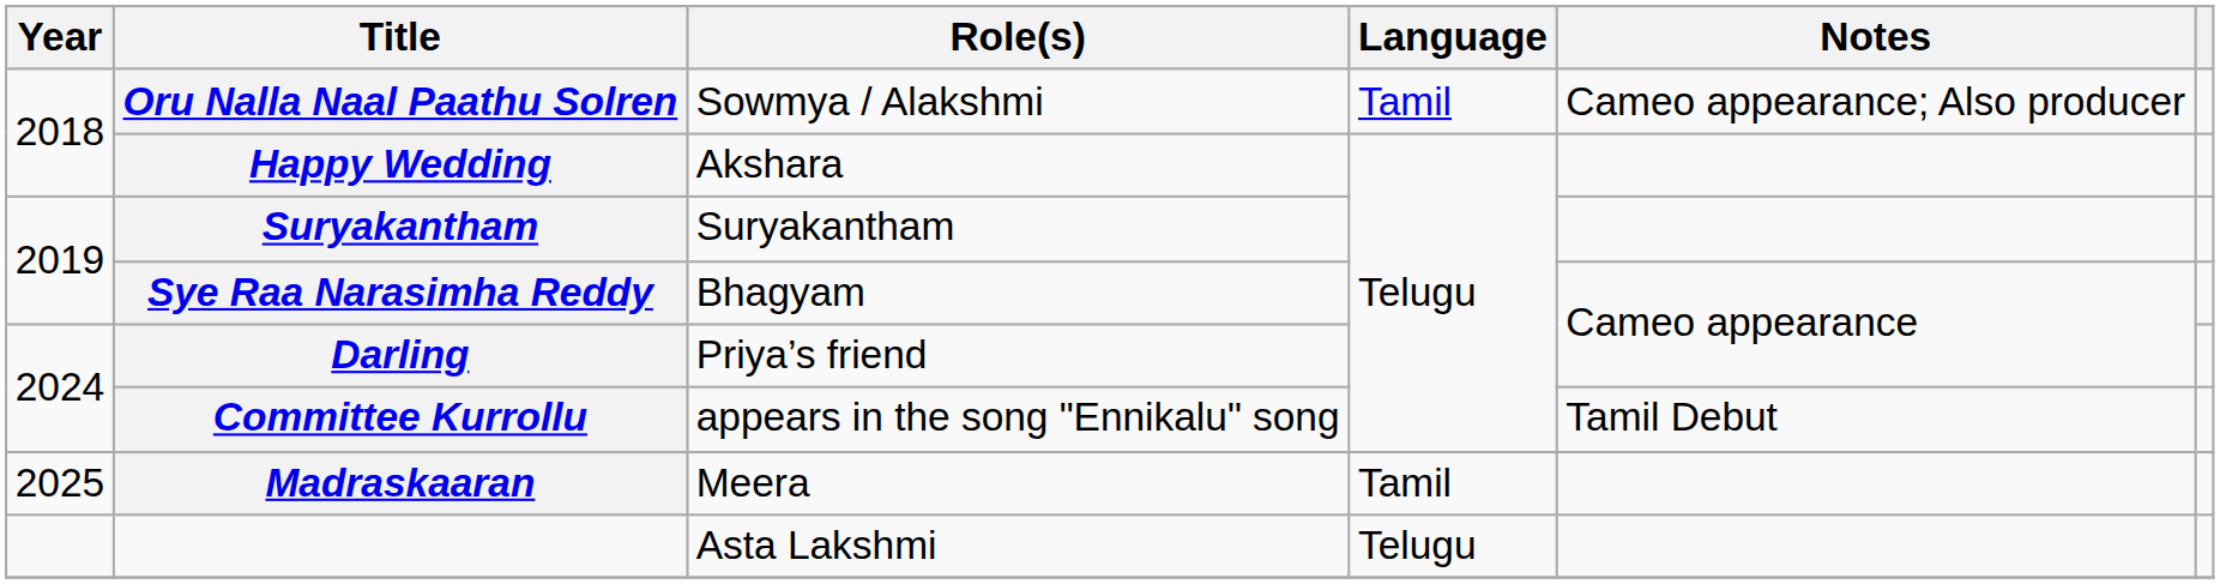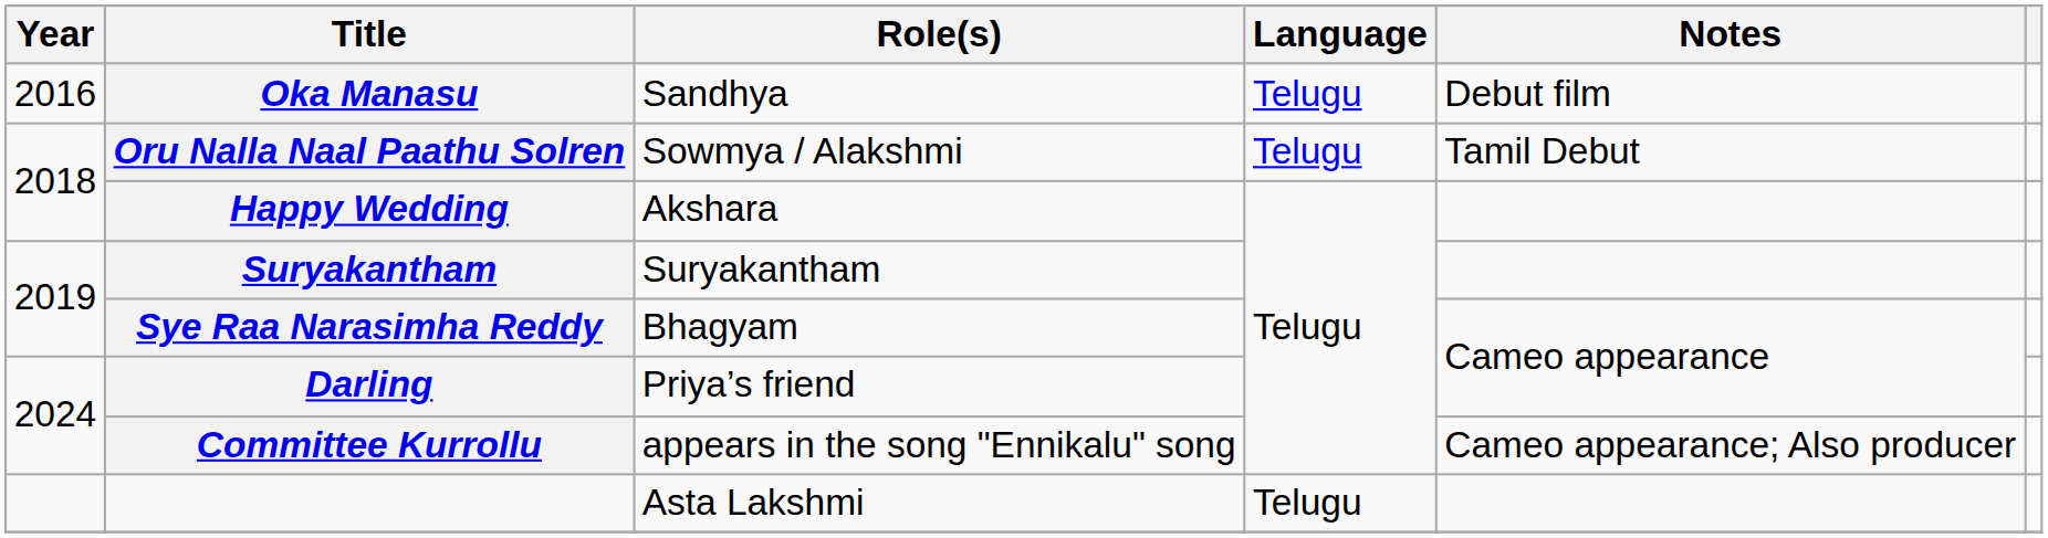+ row: 2016 | Oka Manasu | Sandhya | Telugu | Debut film
Oru Nalla Naal Paathu Solren | Language: Tamil -> Telugu
Oru Nalla Naal Paathu Solren | Notes: Cameo appearance; Also producer -> Tamil Debut
Committee Kurrollu | Notes: Tamil Debut -> Cameo appearance; Also producer
- row: 2025 | Madraskaaran | Meera | Tamil
